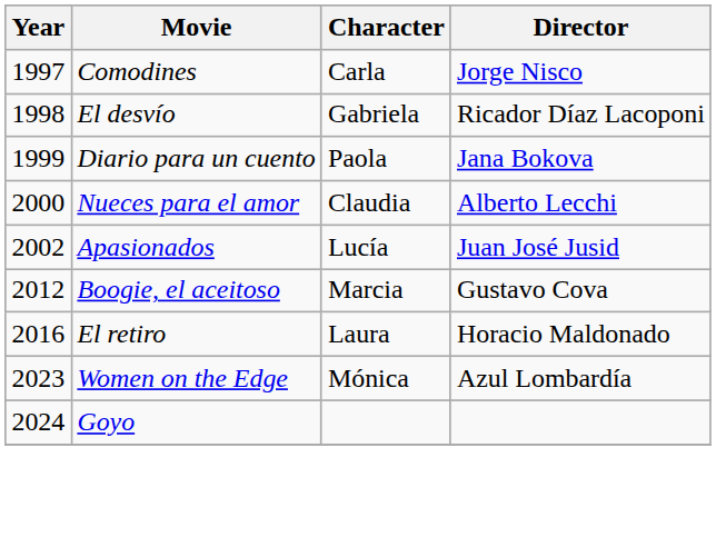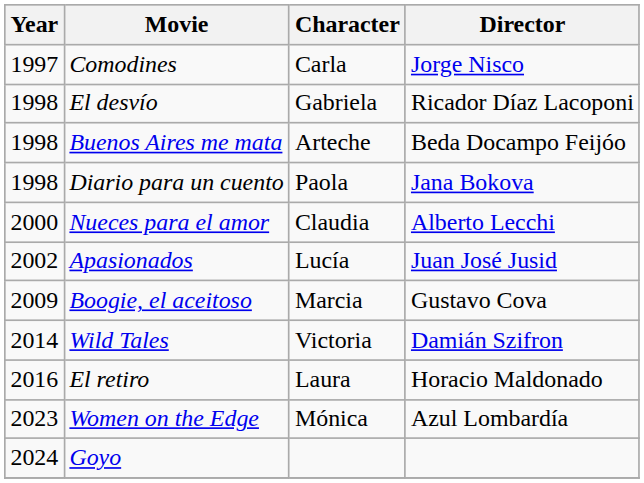+ row: 1998 | Buenos Aires me mata | Arteche | Beda Docampo Feijóo
Diario para un cuento | Year: 1999 -> 1998
Boogie, el aceitoso | Year: 2012 -> 2009
+ row: 2014 | Wild Tales | Victoria | Damián Szifron
